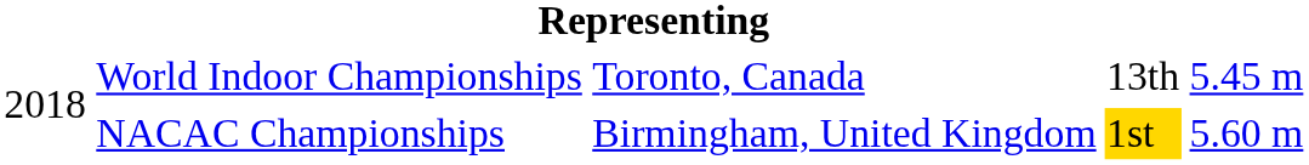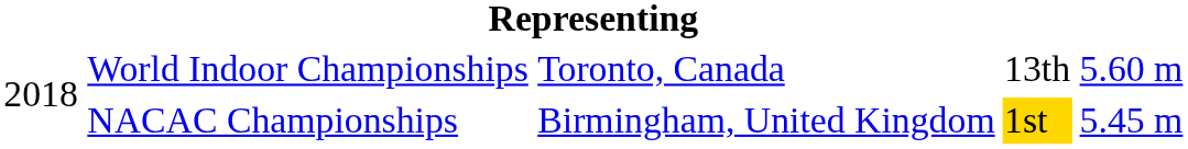World Indoor Championships | column 5: 5.45 m -> 5.60 m
NACAC Championships | column 5: 5.60 m -> 5.45 m
